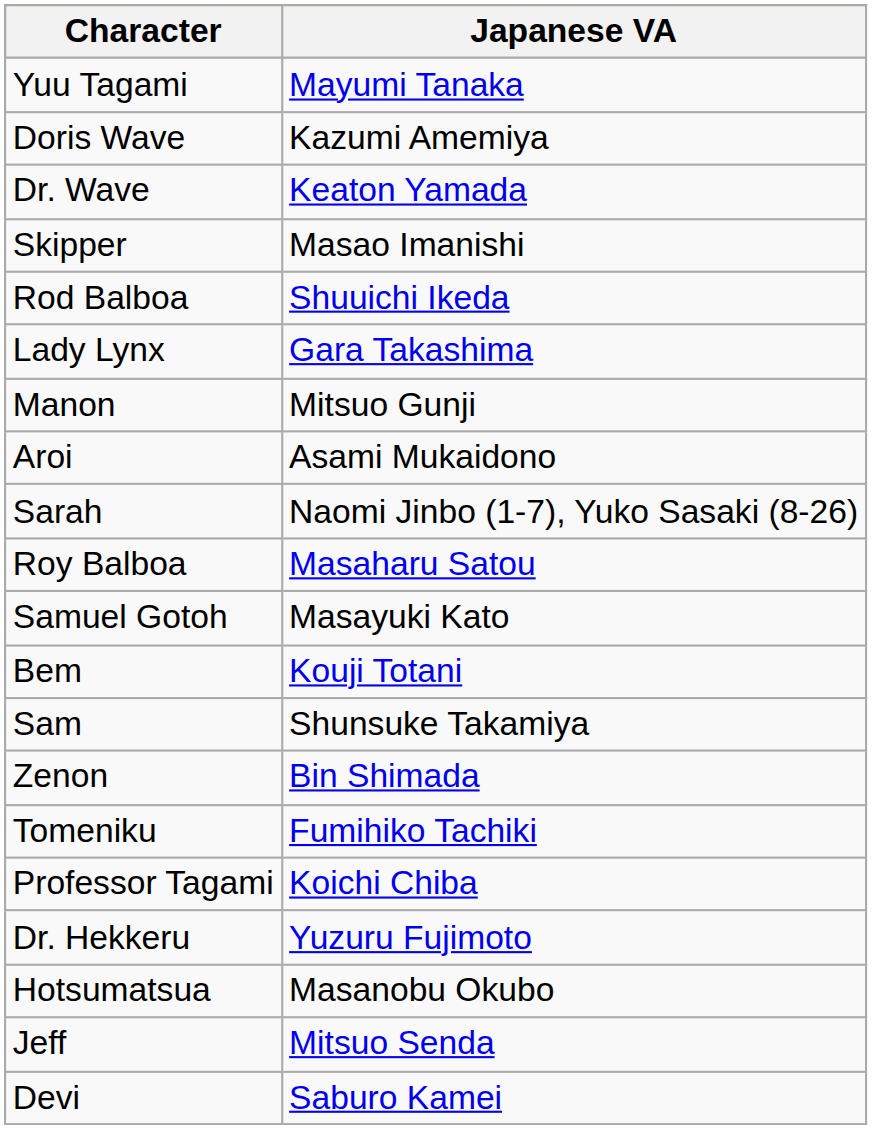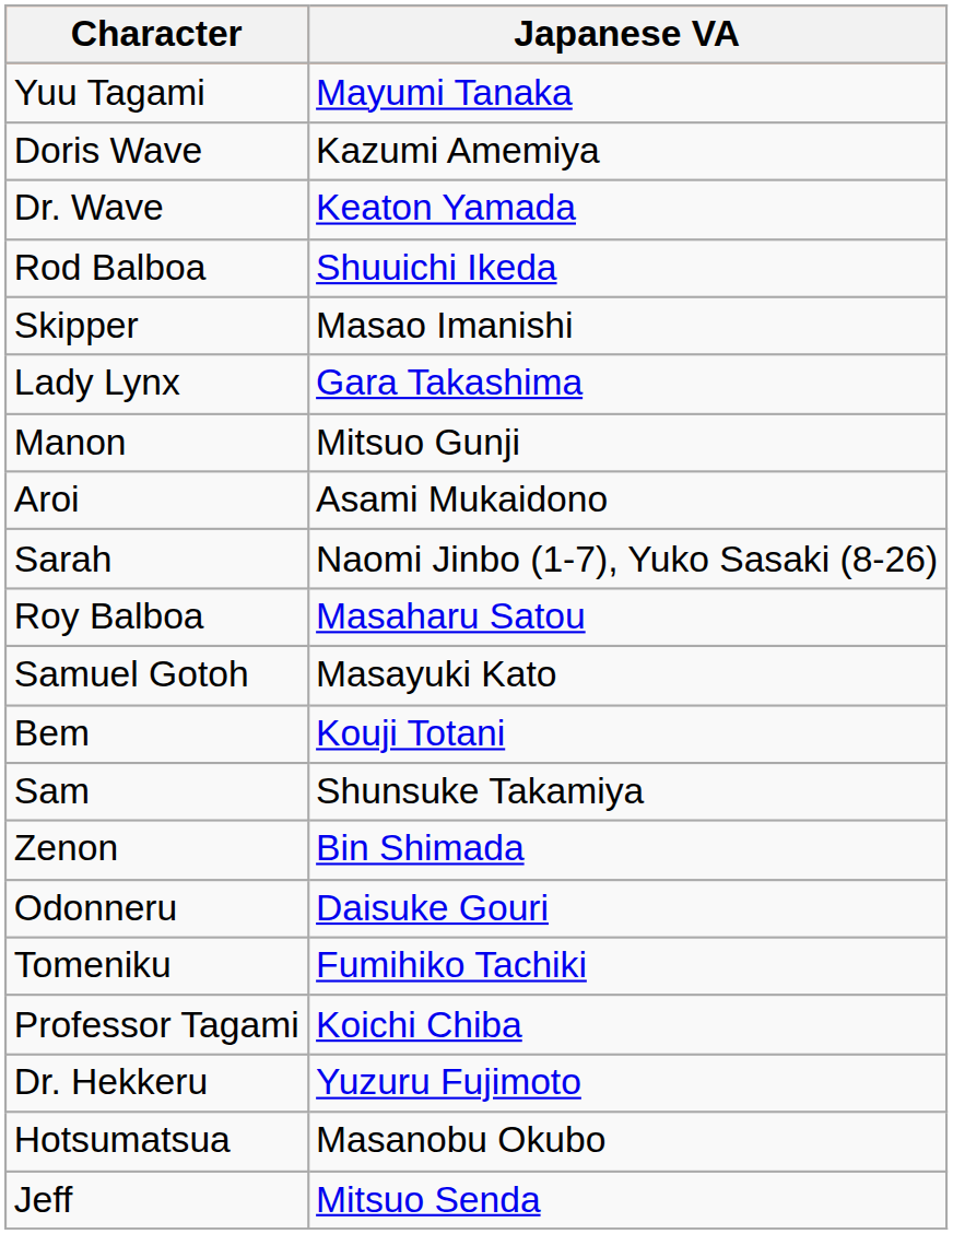rows swapped: Skipper <-> Rod Balboa
+ row: Odonneru | Daisuke Gouri
- row: Devi | Saburo Kamei
